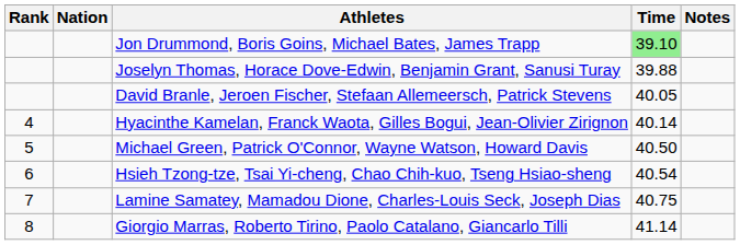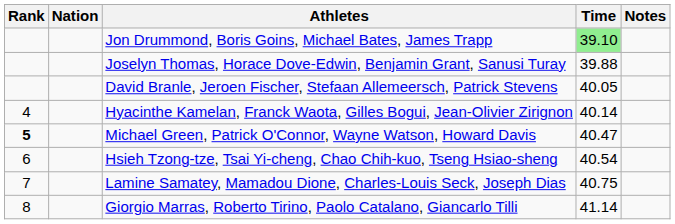Michael Green, Patrick O'Connor, Wayne Watson, Howard Davis | Rank: normal -> bold
Michael Green, Patrick O'Connor, Wayne Watson, Howard Davis | Time: 40.50 -> 40.47
